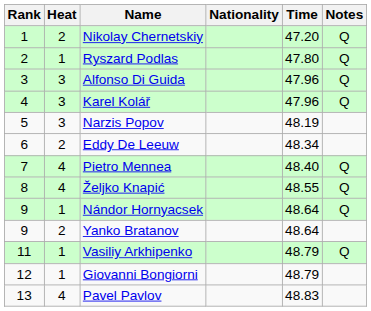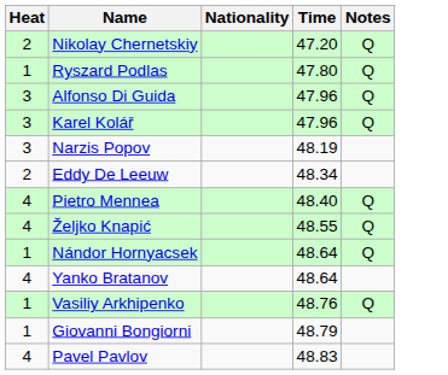- column: Rank | 1 | 2 | 3 | 4 | 5 | 6 | 7 | 8 | 9 | 9 | 11 | 12 | 13
Yanko Bratanov | Heat: 2 -> 4
Vasiliy Arkhipenko | Time: 48.79 -> 48.76
